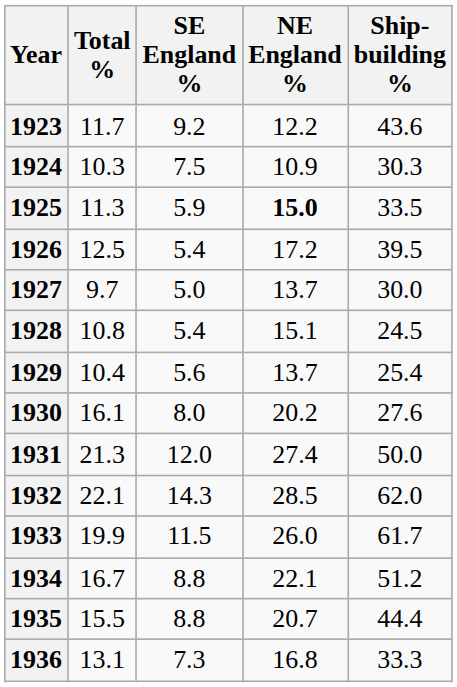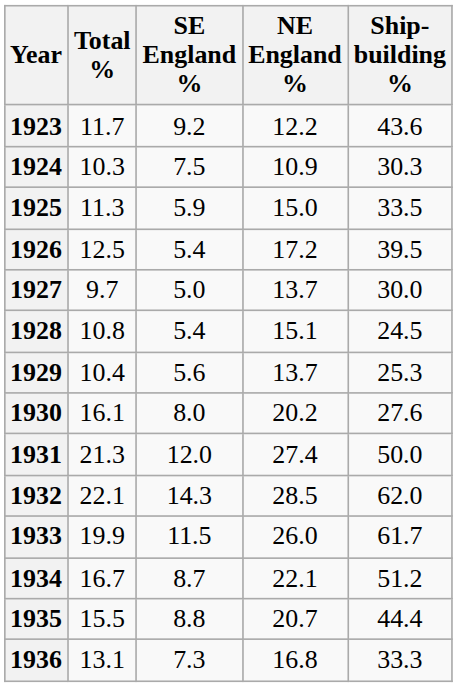1925 | NE England %: bold -> normal
1929 | Ship- building %: 25.4 -> 25.3
1934 | SE England %: 8.8 -> 8.7
